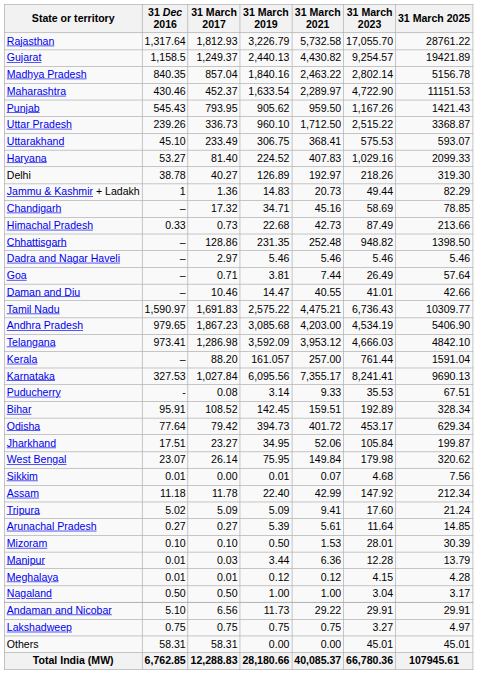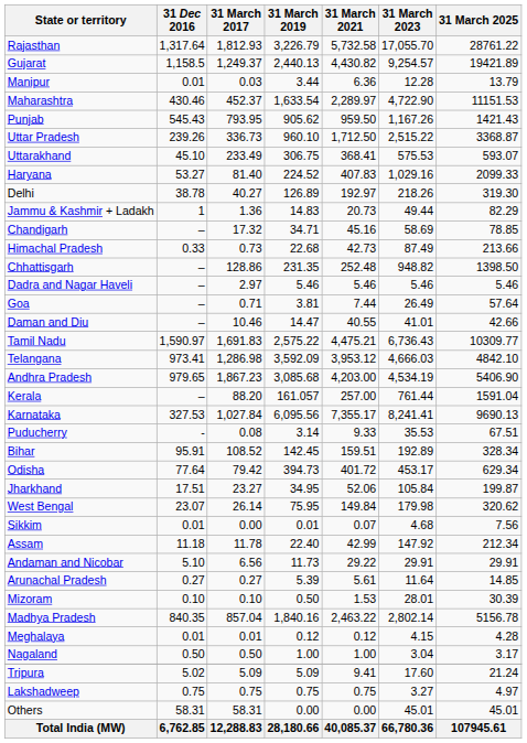rows swapped: Madhya Pradesh <-> Manipur
rows swapped: Andhra Pradesh <-> Telangana
rows swapped: Tripura <-> Andaman and Nicobar
